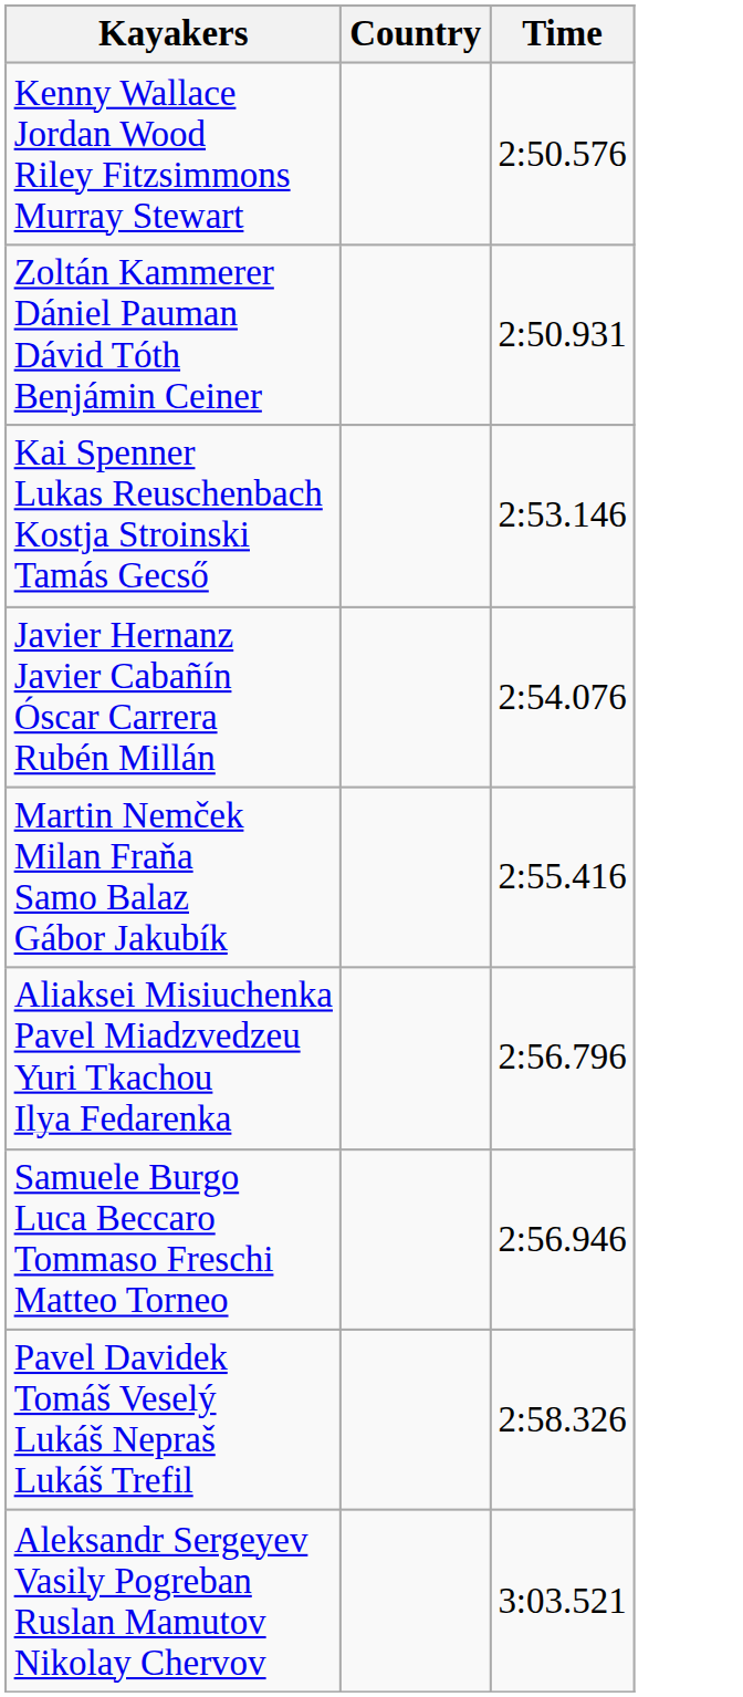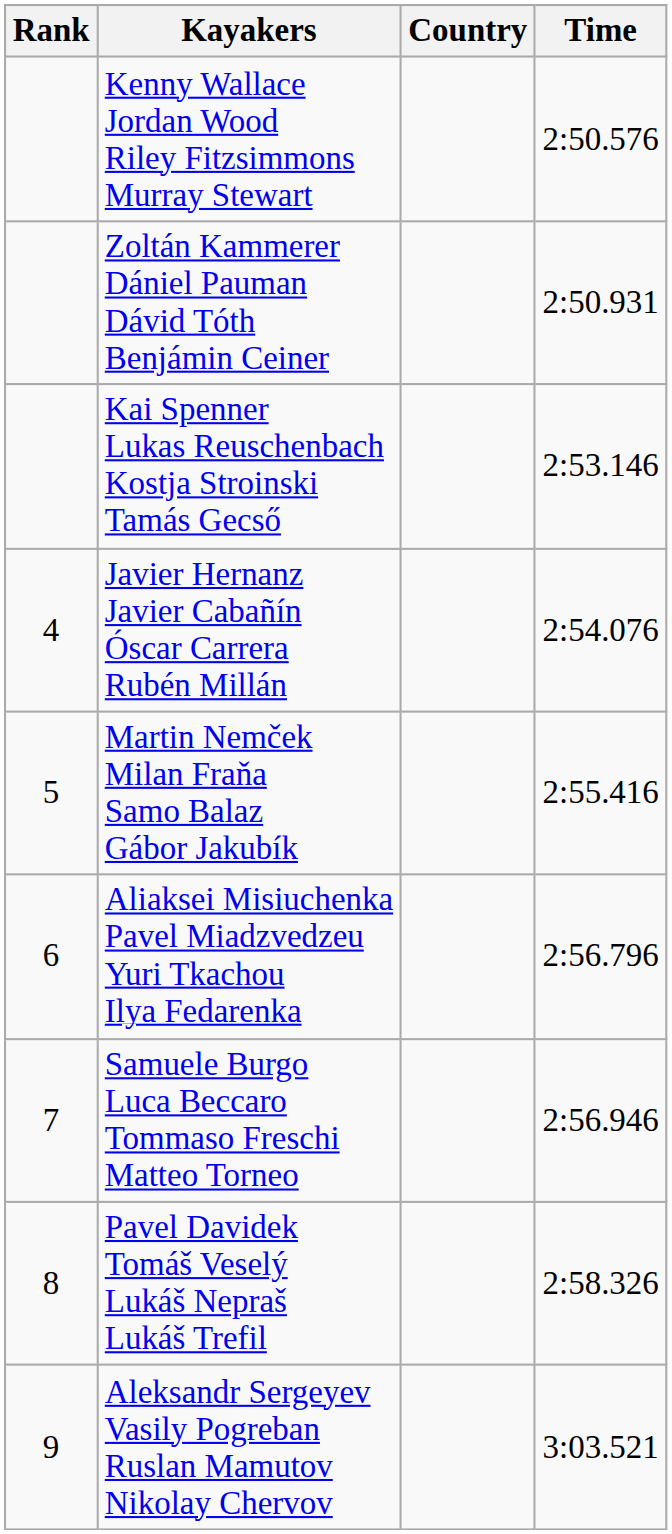+ column: Rank | 4 | 5 | 6 | 7 | 8 | 9
